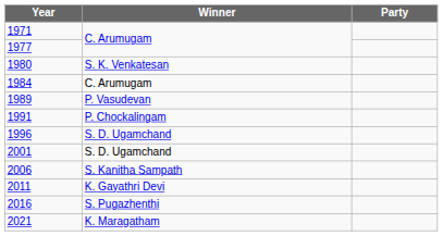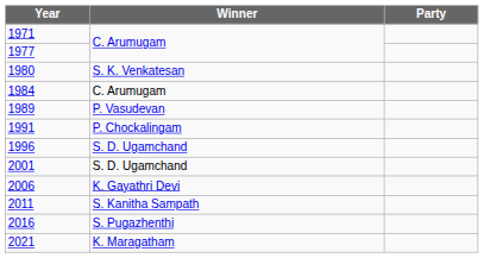2006 | Winner: S. Kanitha Sampath -> K. Gayathri Devi
2011 | Winner: K. Gayathri Devi -> S. Kanitha Sampath
